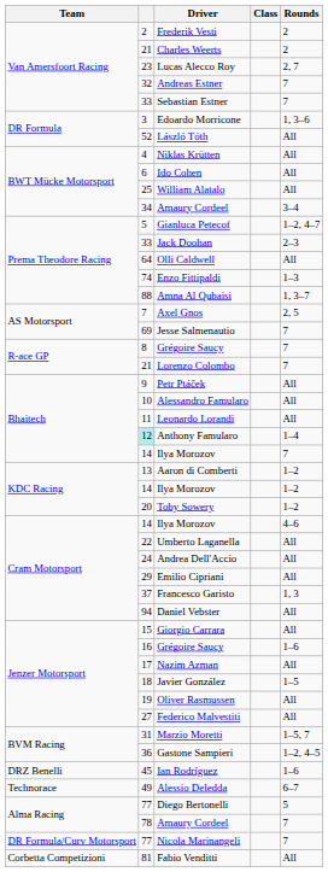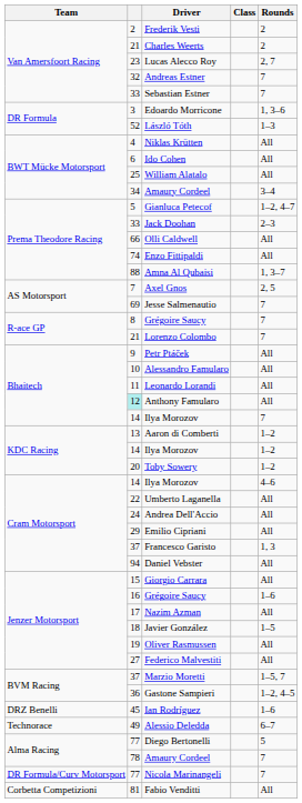László Tóth | Rounds: All -> 1–3
Olli Caldwell | column 2: 64 -> 66
Enzo Fittipaldi | Rounds: 1–3 -> All
Anthony Famularo | Rounds: 1–4 -> All
Marzio Moretti | column 2: 31 -> 37
